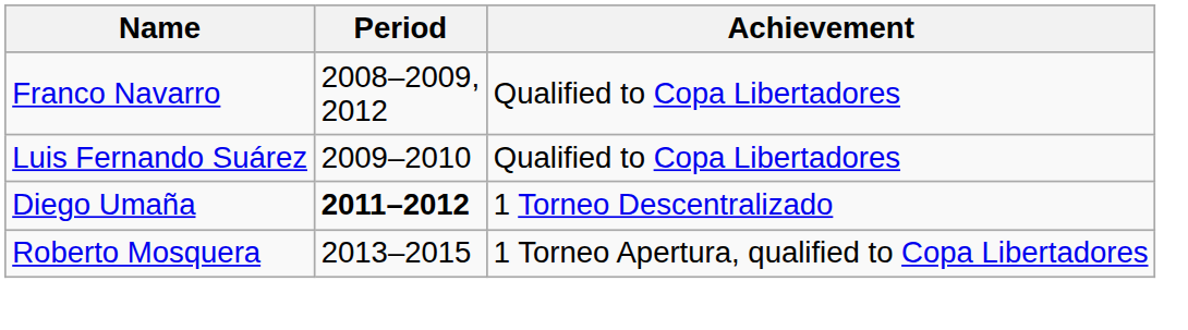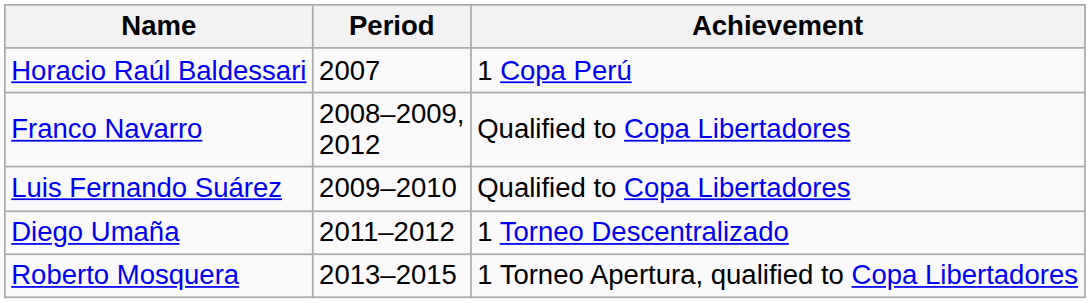+ row: Horacio Raúl Baldessari | 2007 | 1 Copa Perú
Diego Umaña | Period: bold -> normal
